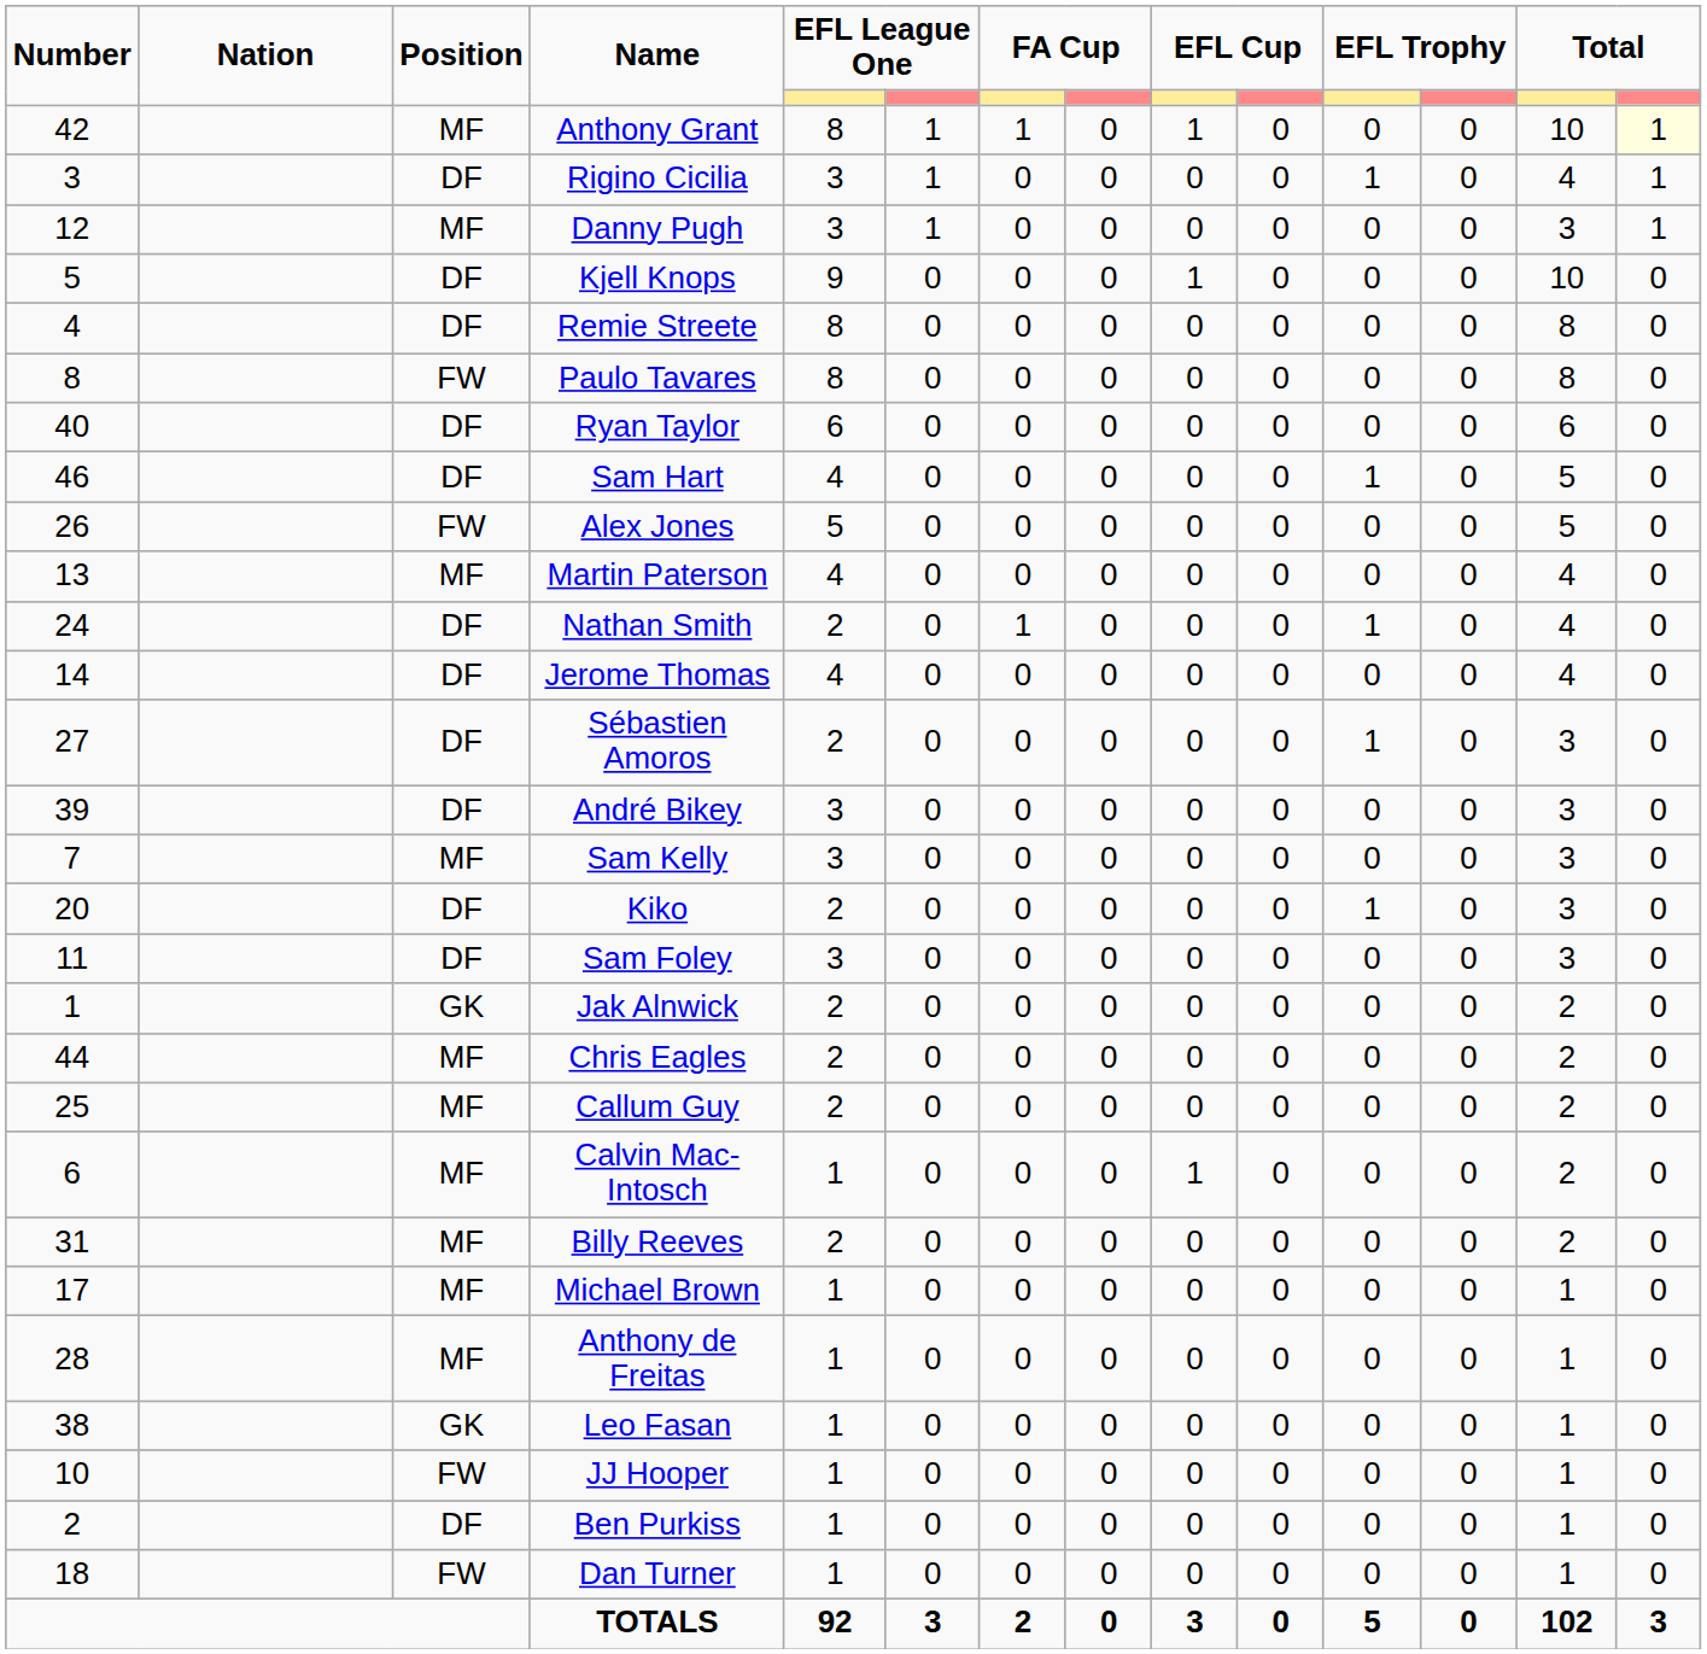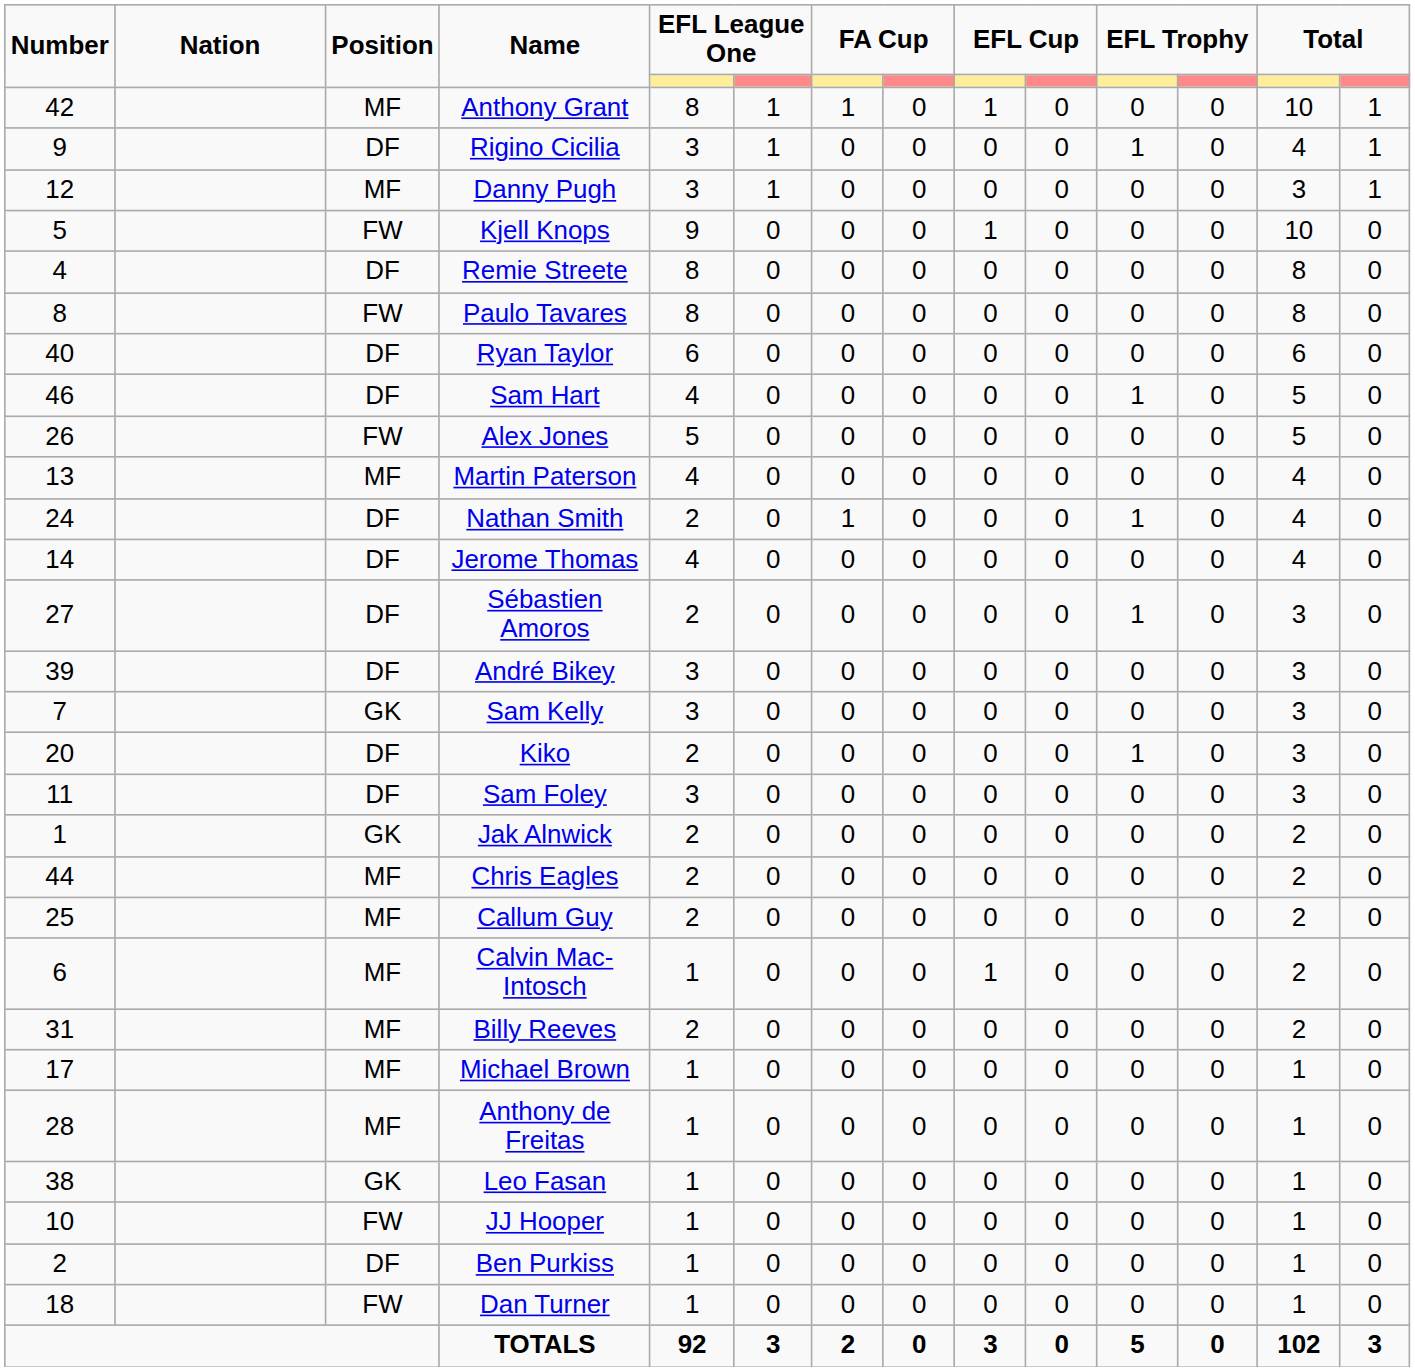Anthony Grant | column 14: lightyellow background -> no background
Rigino Cicilia | Number: 3 -> 9
Kjell Knops | Position: DF -> FW
Sam Kelly | Position: MF -> GK
